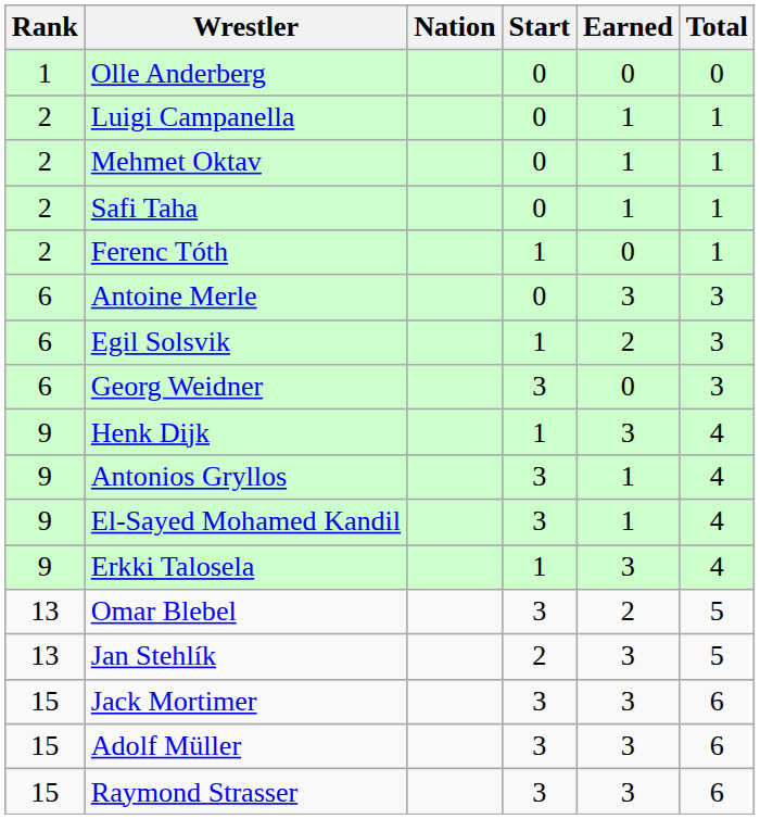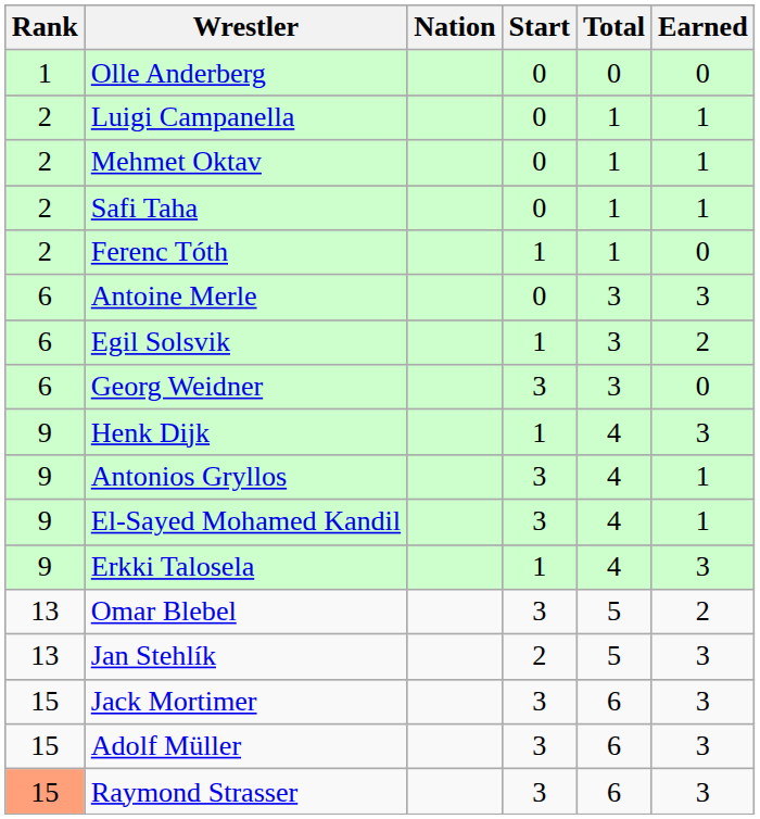columns swapped: Earned <-> Total
Raymond Strasser | Rank: no background -> lightsalmon background
